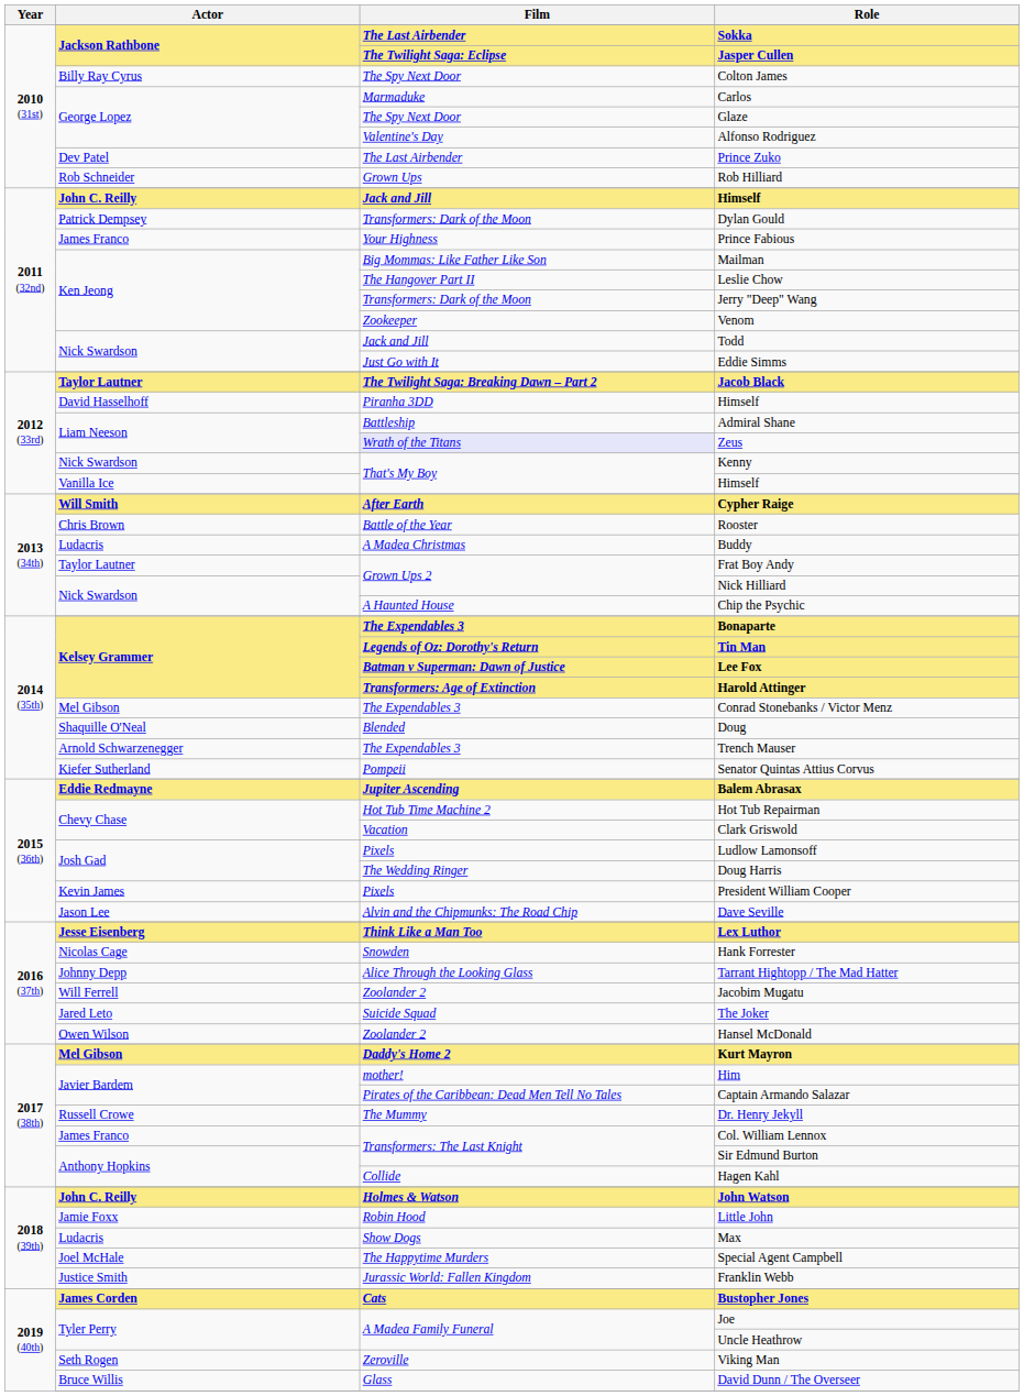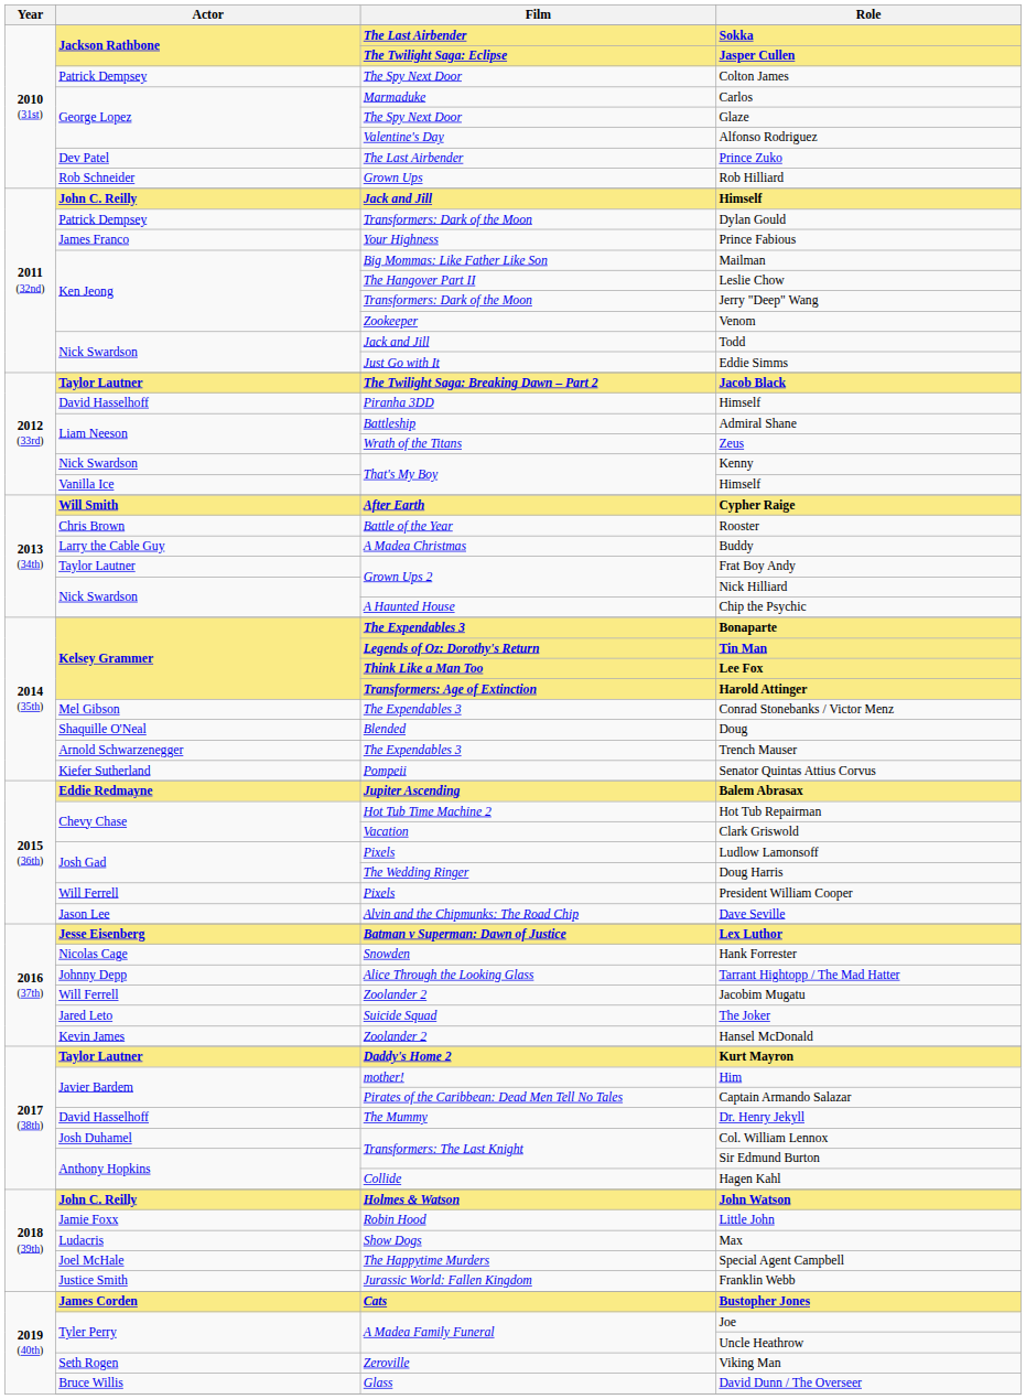Colton James | Actor: Billy Ray Cyrus -> Patrick Dempsey
Zeus | Film: lavender background -> no background
Buddy | Actor: Ludacris -> Larry the Cable Guy
Lee Fox | Film: Batman v Superman: Dawn of Justice -> Think Like a Man Too
President William Cooper | Actor: Kevin James -> Will Ferrell
Lex Luthor | Film: Think Like a Man Too -> Batman v Superman: Dawn of Justice
Hansel McDonald | Actor: Owen Wilson -> Kevin James
Kurt Mayron | Actor: Mel Gibson -> Taylor Lautner
Dr. Henry Jekyll | Actor: Russell Crowe -> David Hasselhoff
Col. William Lennox | Actor: James Franco -> Josh Duhamel
